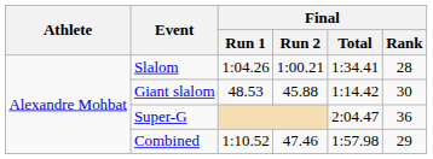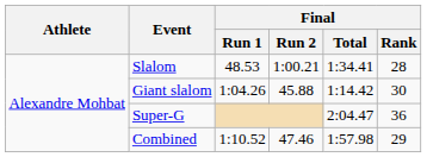Slalom | Final / Run 1: 1:04.26 -> 48.53
Giant slalom | Final / Run 1: 48.53 -> 1:04.26
